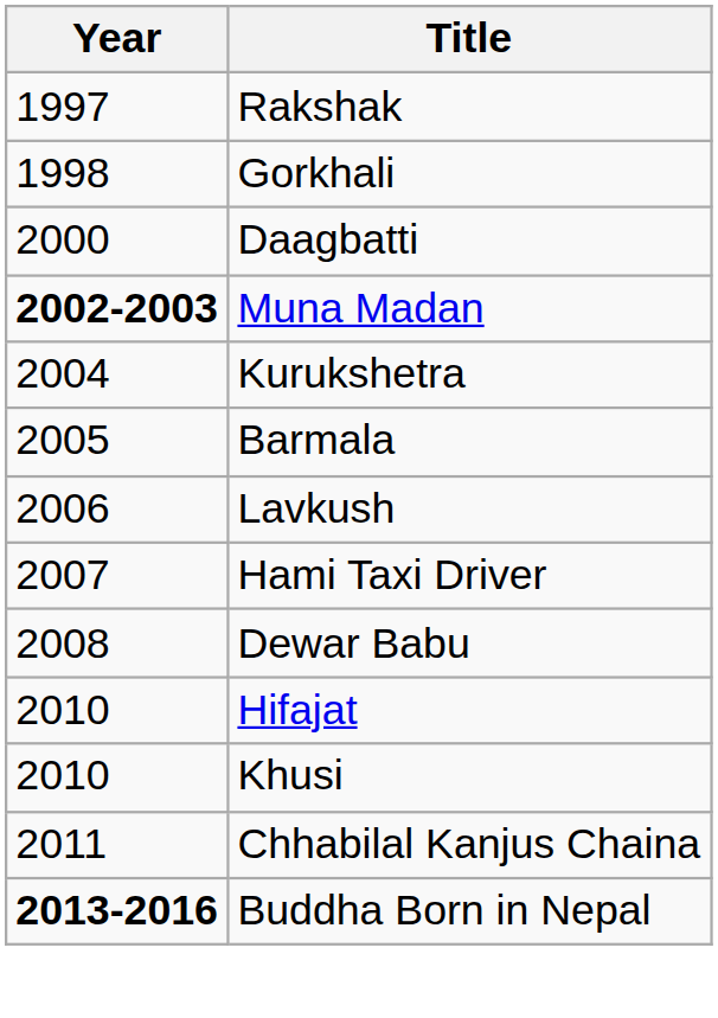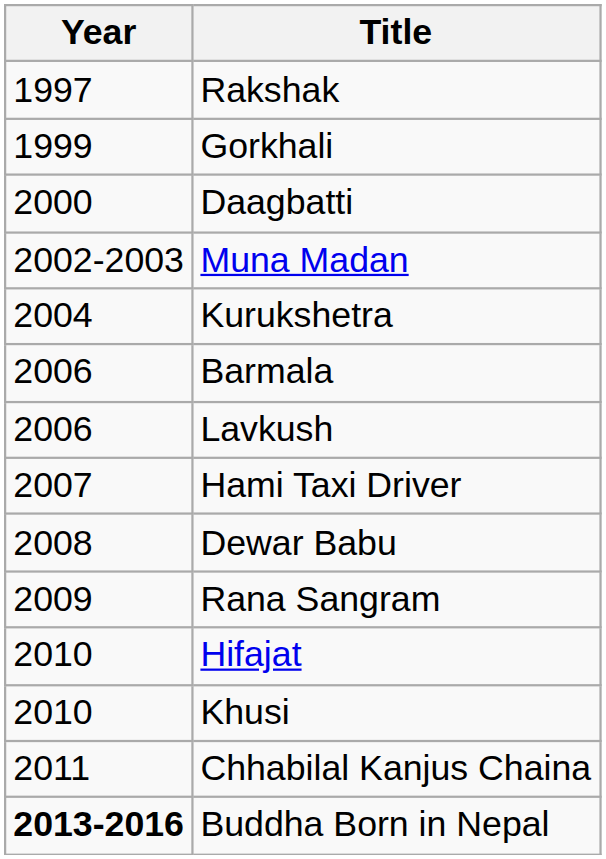Gorkhali | Year: 1998 -> 1999
Muna Madan | Year: bold -> normal
Barmala | Year: 2005 -> 2006
+ row: 2009 | Rana Sangram
